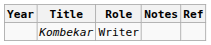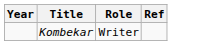- column: Notes
